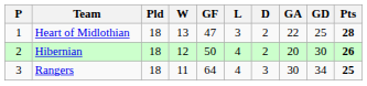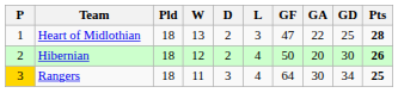columns swapped: D <-> GF
Rangers | P: no background -> gold background
